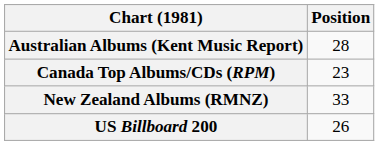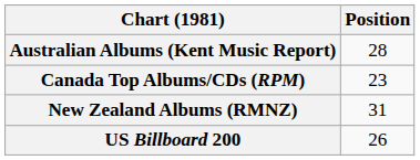New Zealand Albums (RMNZ) | Position: 33 -> 31
